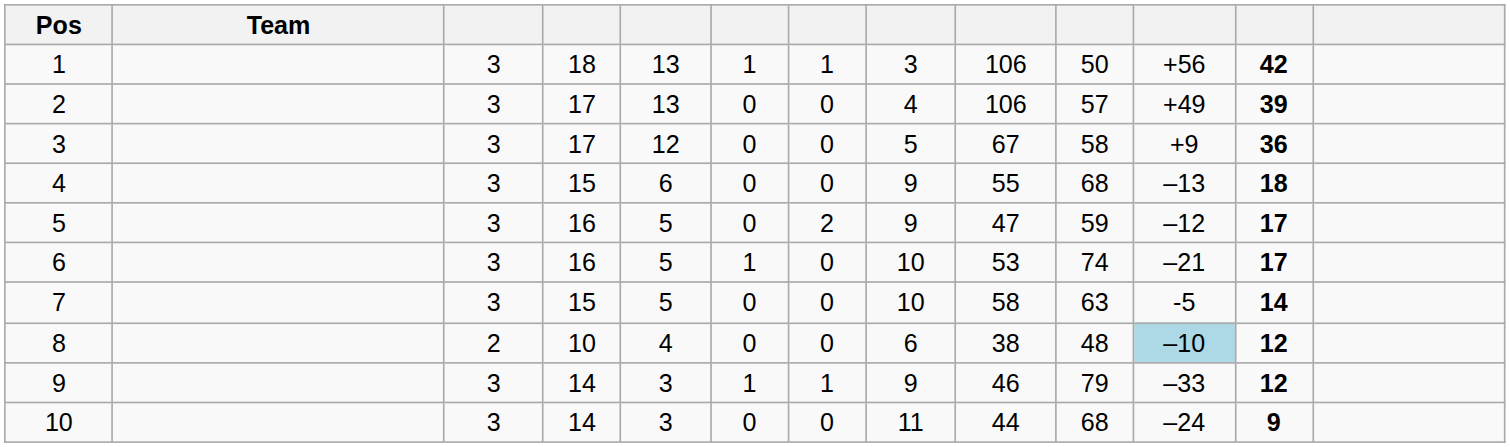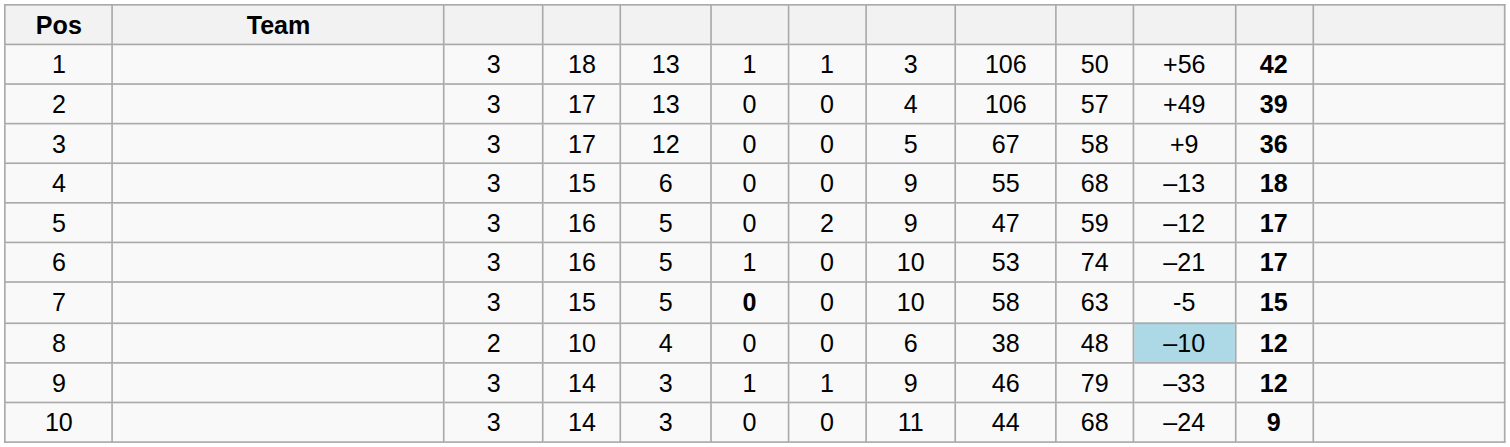7 | column 6: normal -> bold
7 | column 12: 14 -> 15
